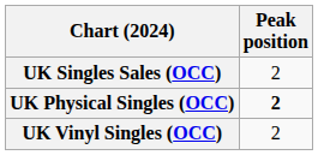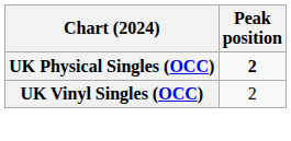- row: UK Singles Sales (OCC) | 2
